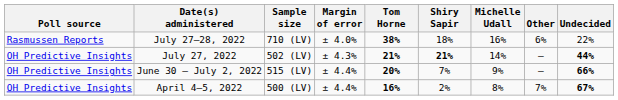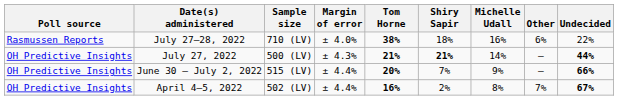July 27, 2022 | Sample size: 502 (LV) -> 500 (LV)
April 4–5, 2022 | Sample size: 500 (LV) -> 502 (LV)
